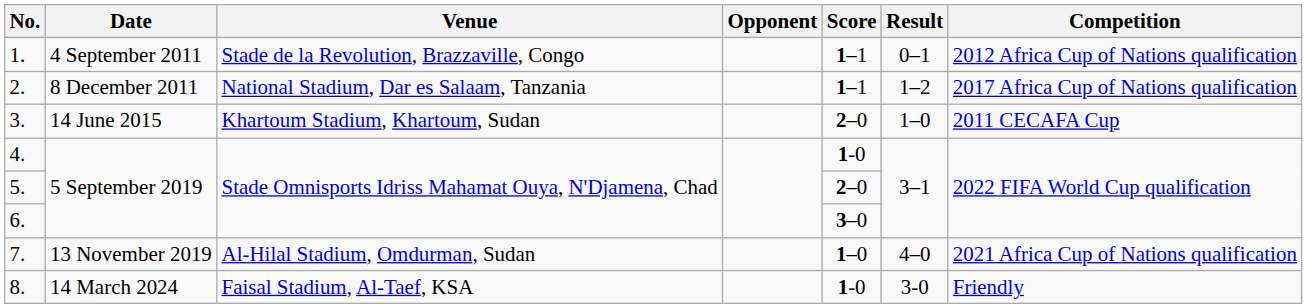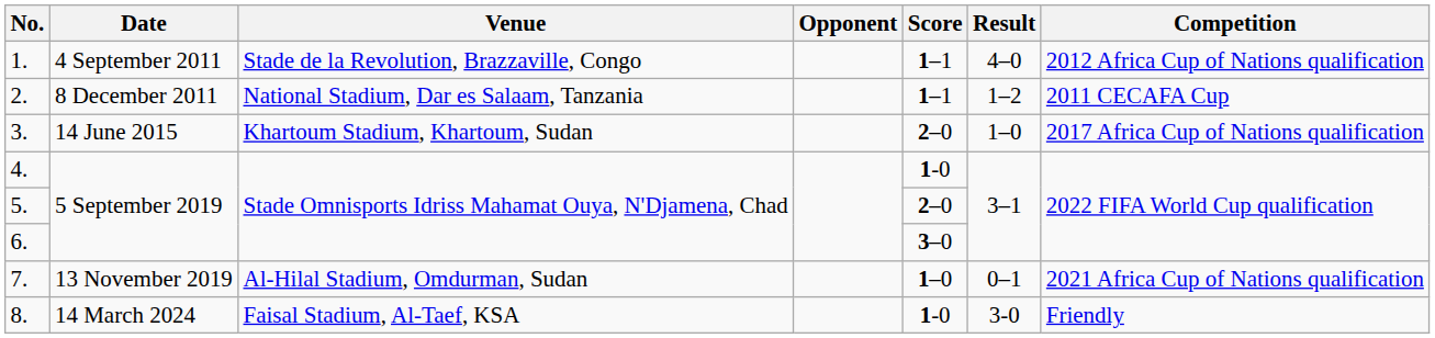1. | Result: 0–1 -> 4–0
2. | Competition: 2017 Africa Cup of Nations qualification -> 2011 CECAFA Cup
3. | Competition: 2011 CECAFA Cup -> 2017 Africa Cup of Nations qualification
7. | Result: 4–0 -> 0–1
